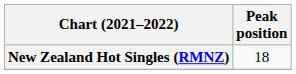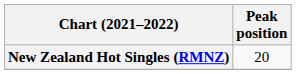New Zealand Hot Singles (RMNZ) | Peak position: 18 -> 20
